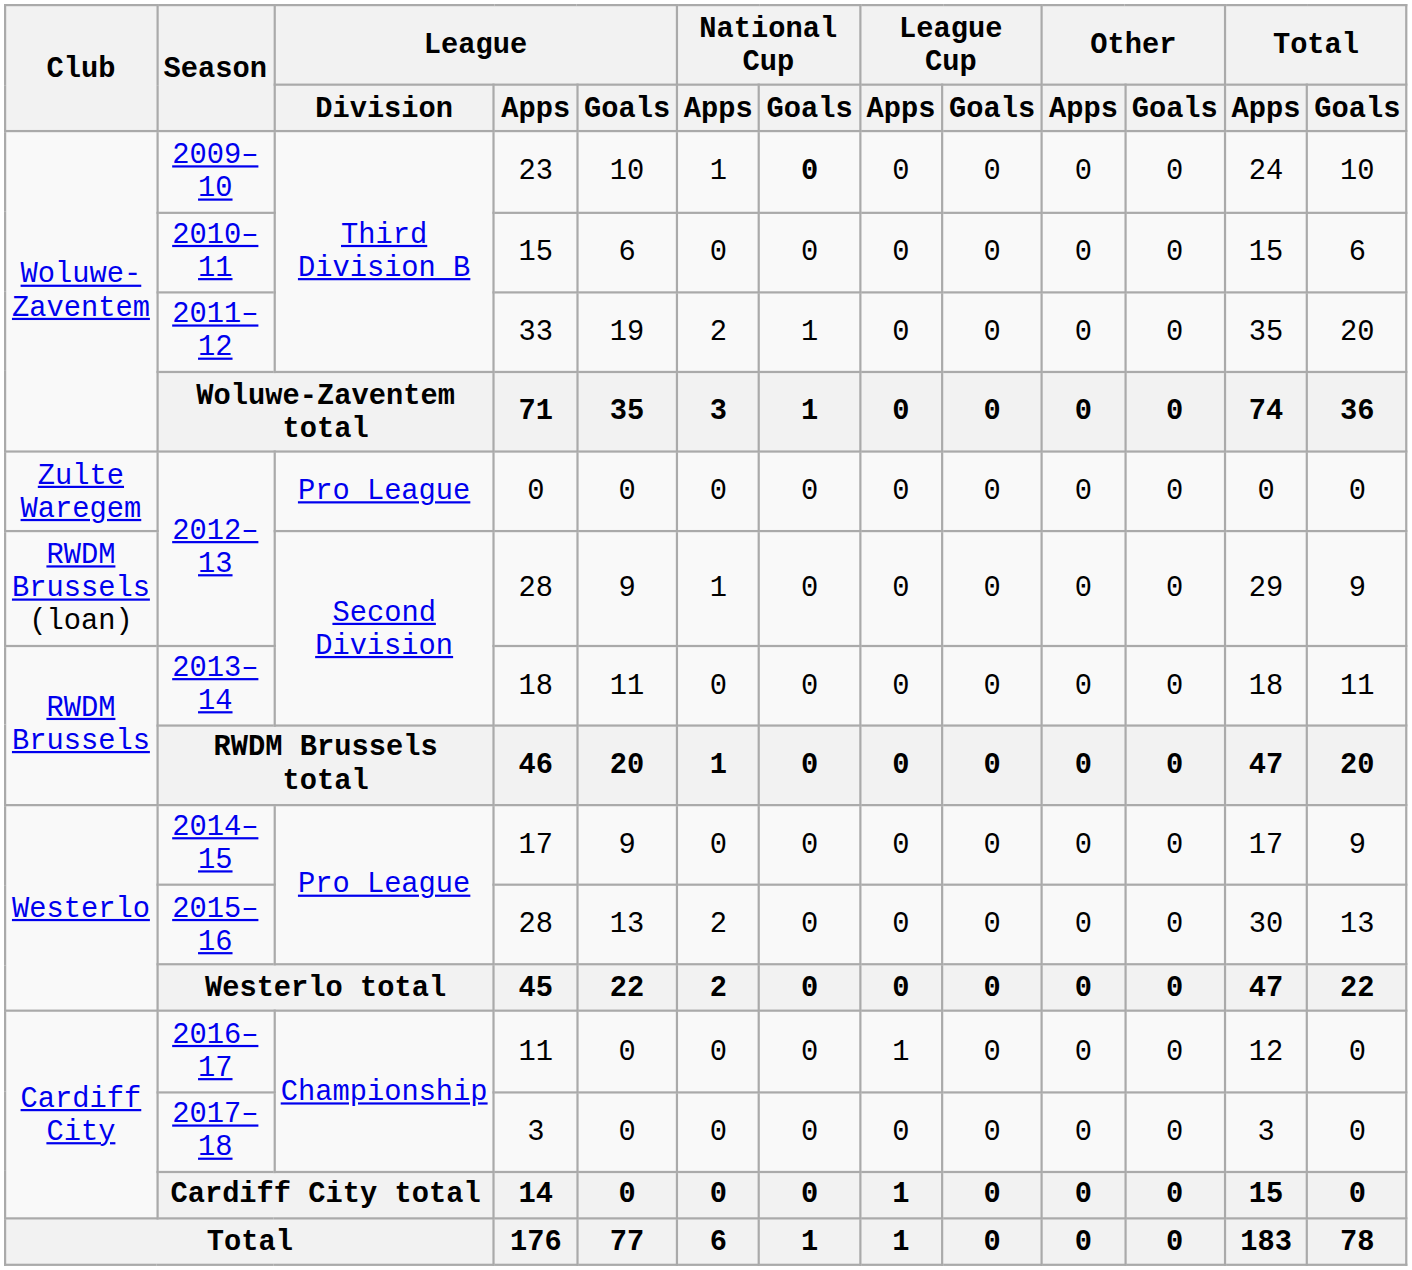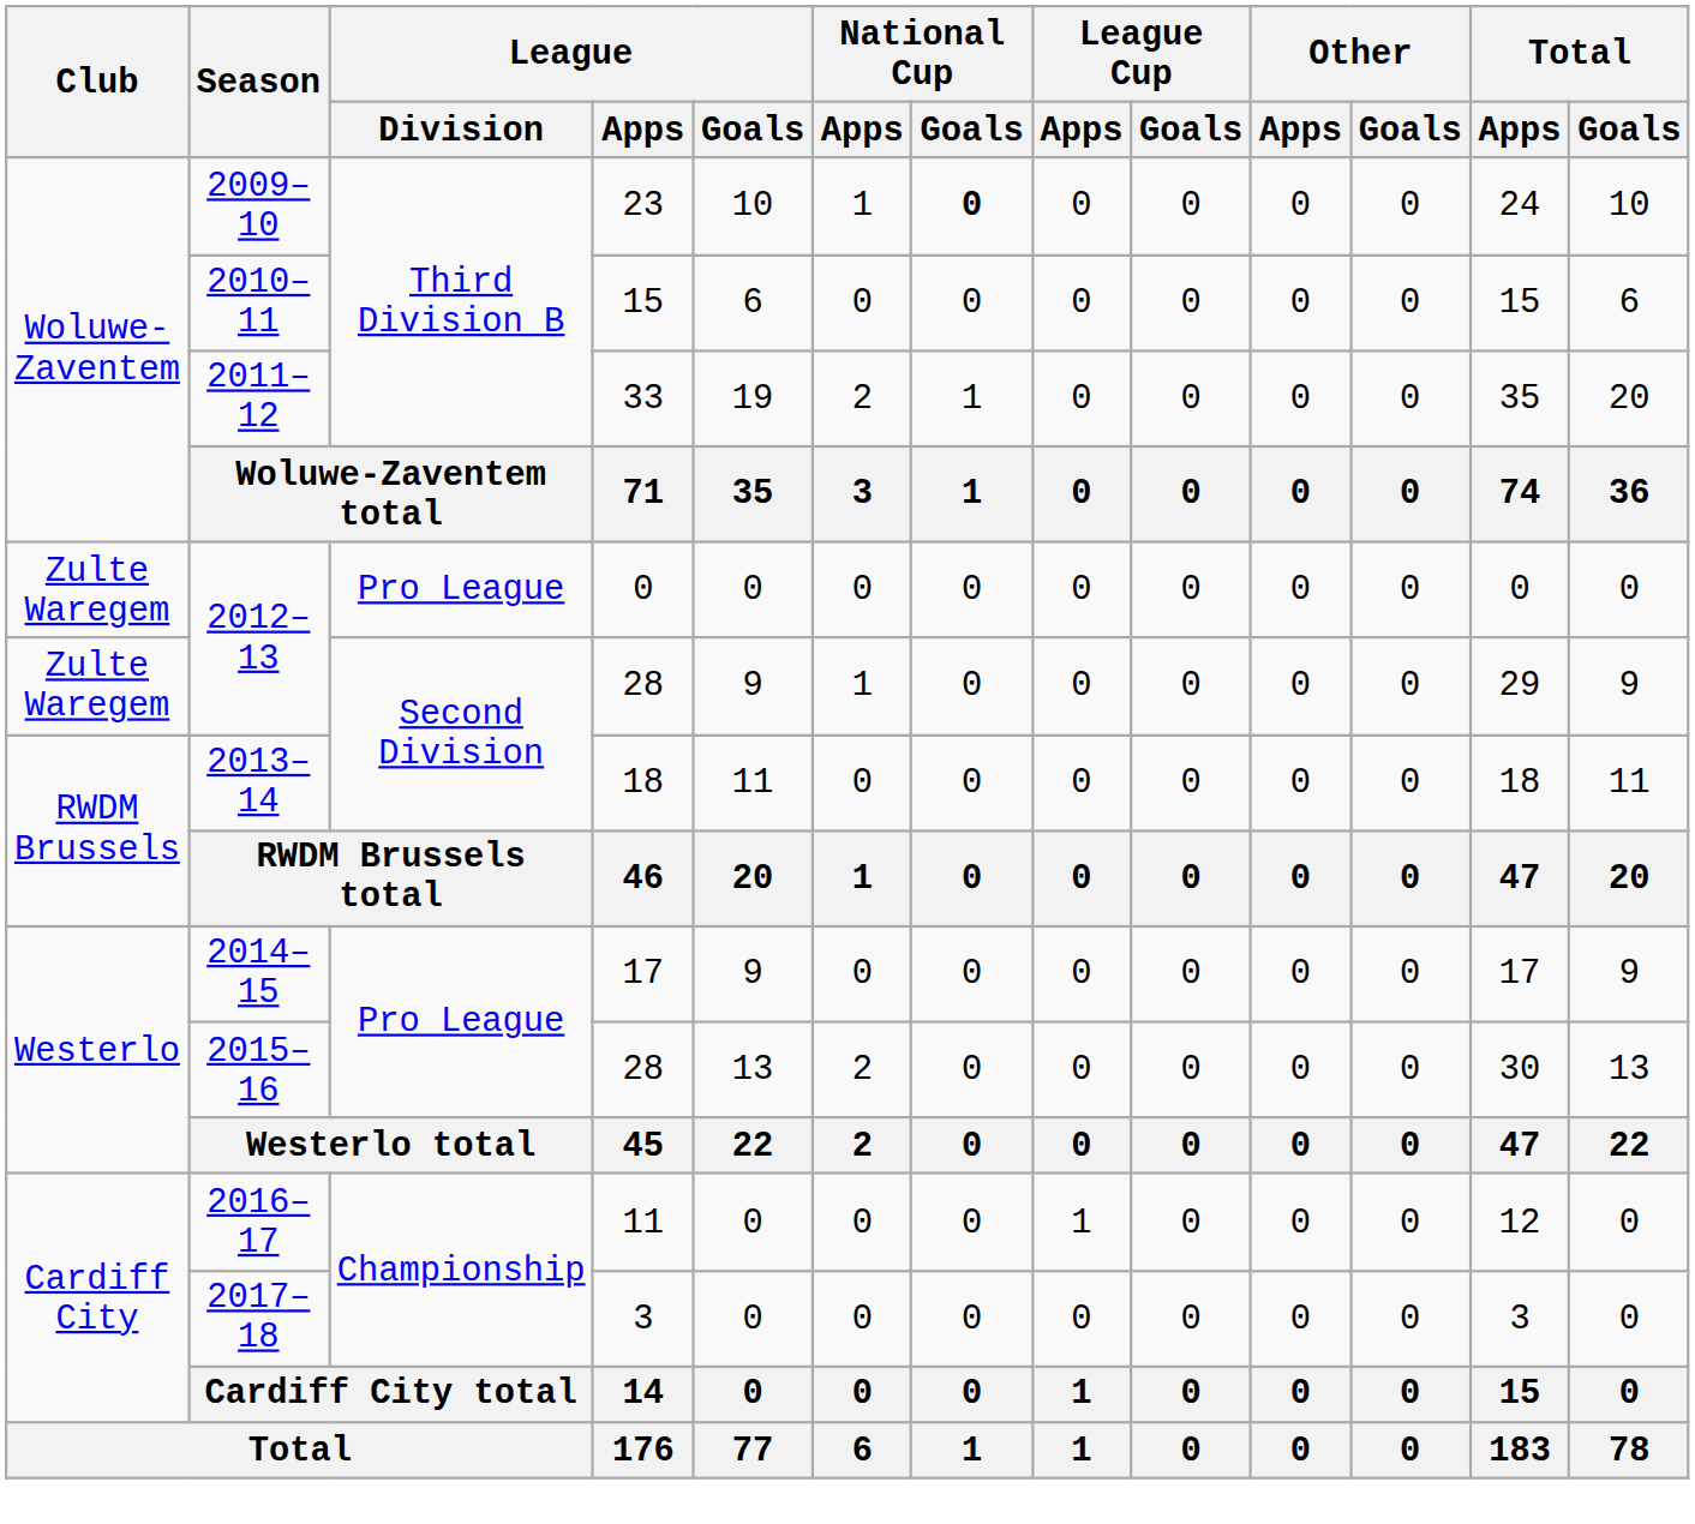2012–13 / 28 | Club: RWDM Brussels (loan) -> Zulte Waregem
